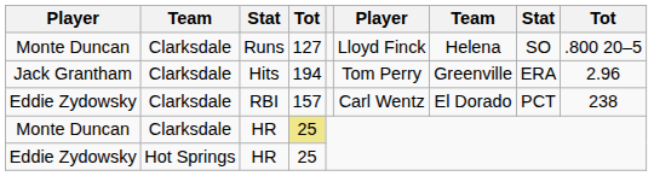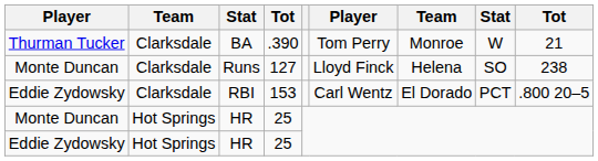+ row: Thurman Tucker | Clarksdale | BA | .390 | Tom Perry | Monroe | W | 21
Runs | column 9: .800 20–5 -> 238
- row: Jack Grantham | Clarksdale | Hits | 194 | Tom Perry | Greenville | ERA | 2.96
RBI | column 4: 157 -> 153
RBI | column 9: 238 -> .800 20–5
Monte Duncan / HR | column 2: Clarksdale -> Hot Springs
Monte Duncan / HR | column 4: khaki background -> no background
